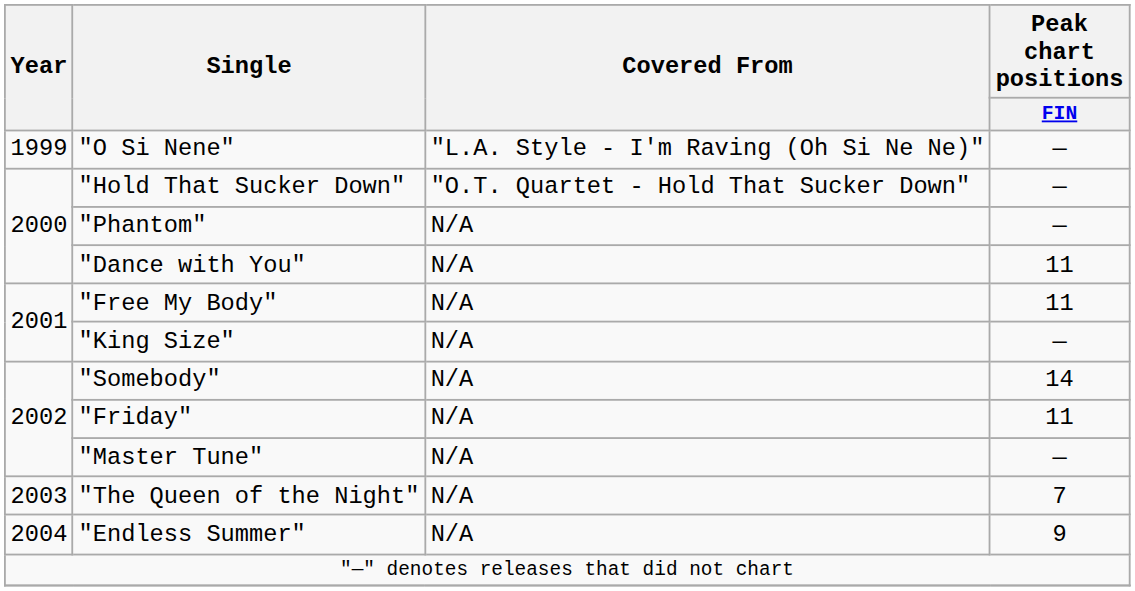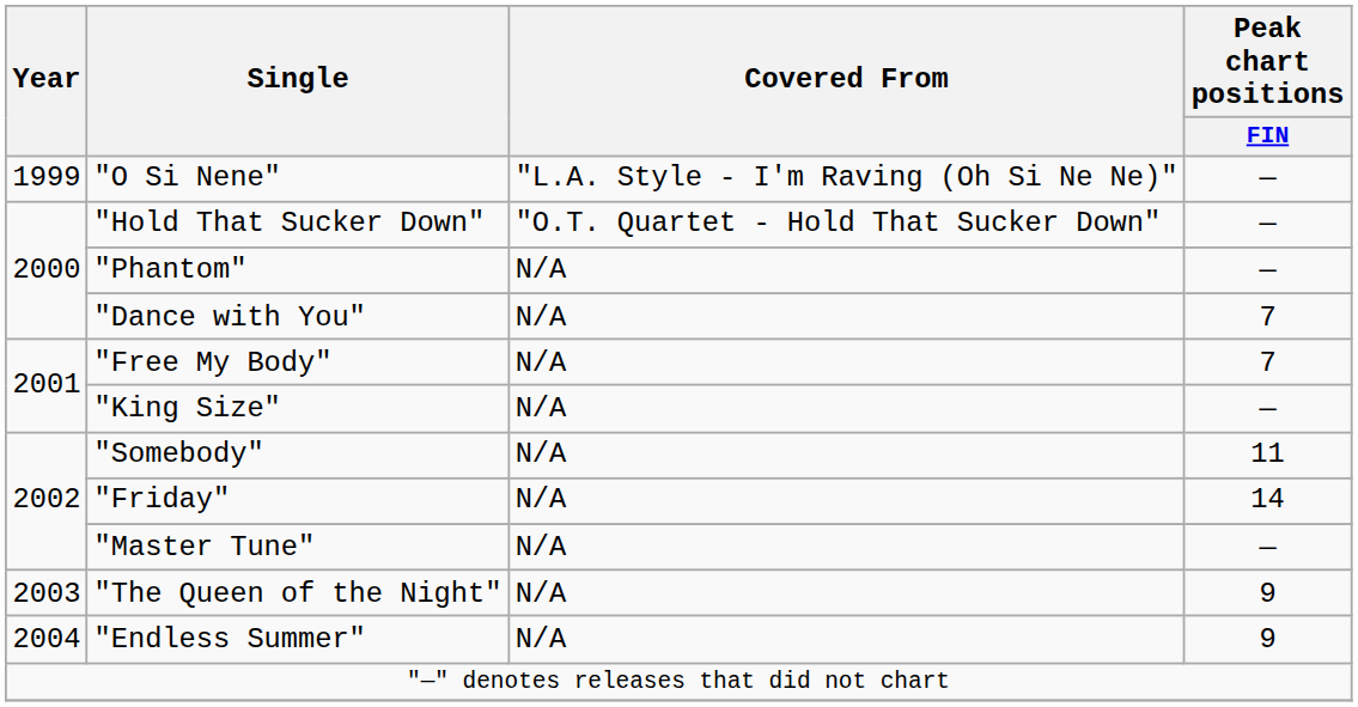"Dance with You" | Peak chart positions / FIN: 11 -> 7
"Free My Body" | Peak chart positions / FIN: 11 -> 7
"Somebody" | Peak chart positions / FIN: 14 -> 11
"Friday" | Peak chart positions / FIN: 11 -> 14
"The Queen of the Night" | Peak chart positions / FIN: 7 -> 9
